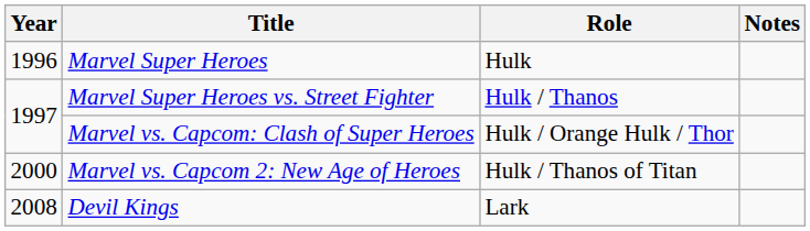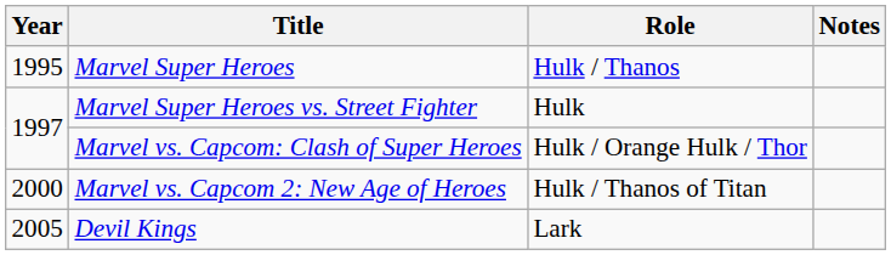Marvel Super Heroes | Year: 1996 -> 1995
Marvel Super Heroes | Role: Hulk -> Hulk / Thanos
Marvel Super Heroes vs. Street Fighter | Role: Hulk / Thanos -> Hulk
Devil Kings | Year: 2008 -> 2005
